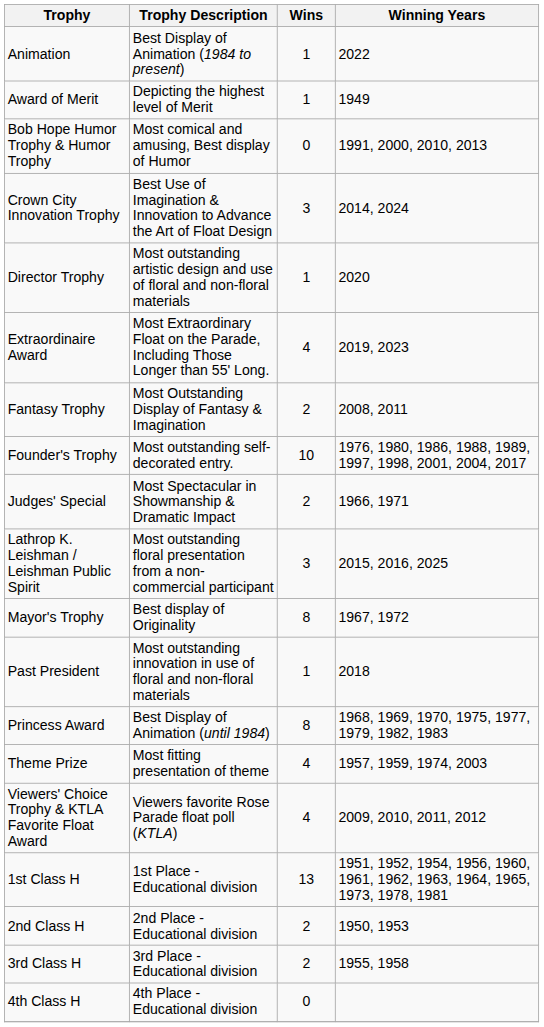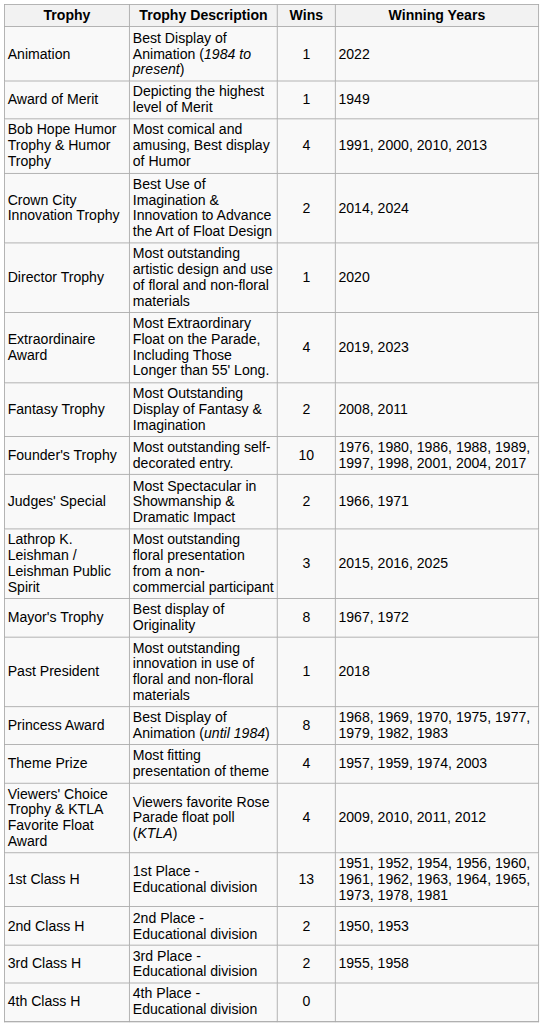Bob Hope Humor Trophy & Humor Trophy | Wins: 0 -> 4
Crown City Innovation Trophy | Wins: 3 -> 2
